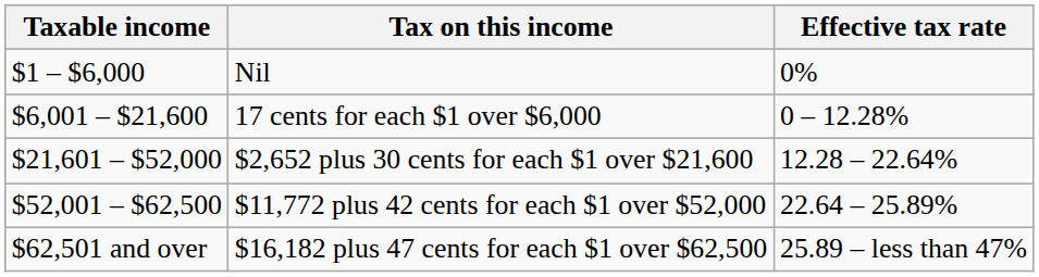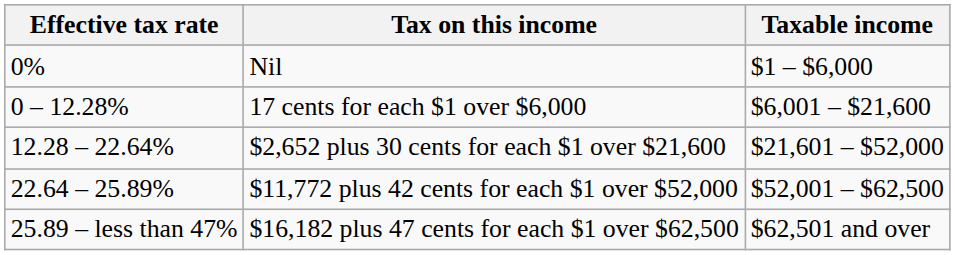columns swapped: Taxable income <-> Effective tax rate
